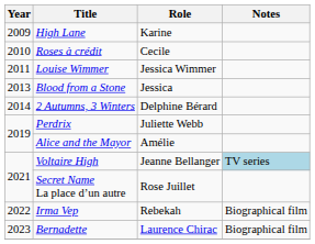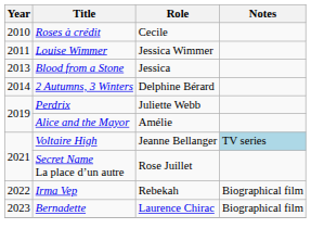- row: 2009 | High Lane | Karine
